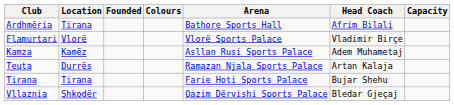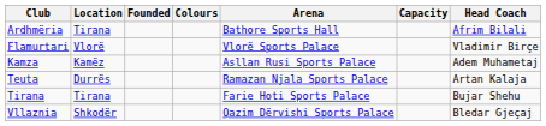columns swapped: Capacity <-> Head Coach
